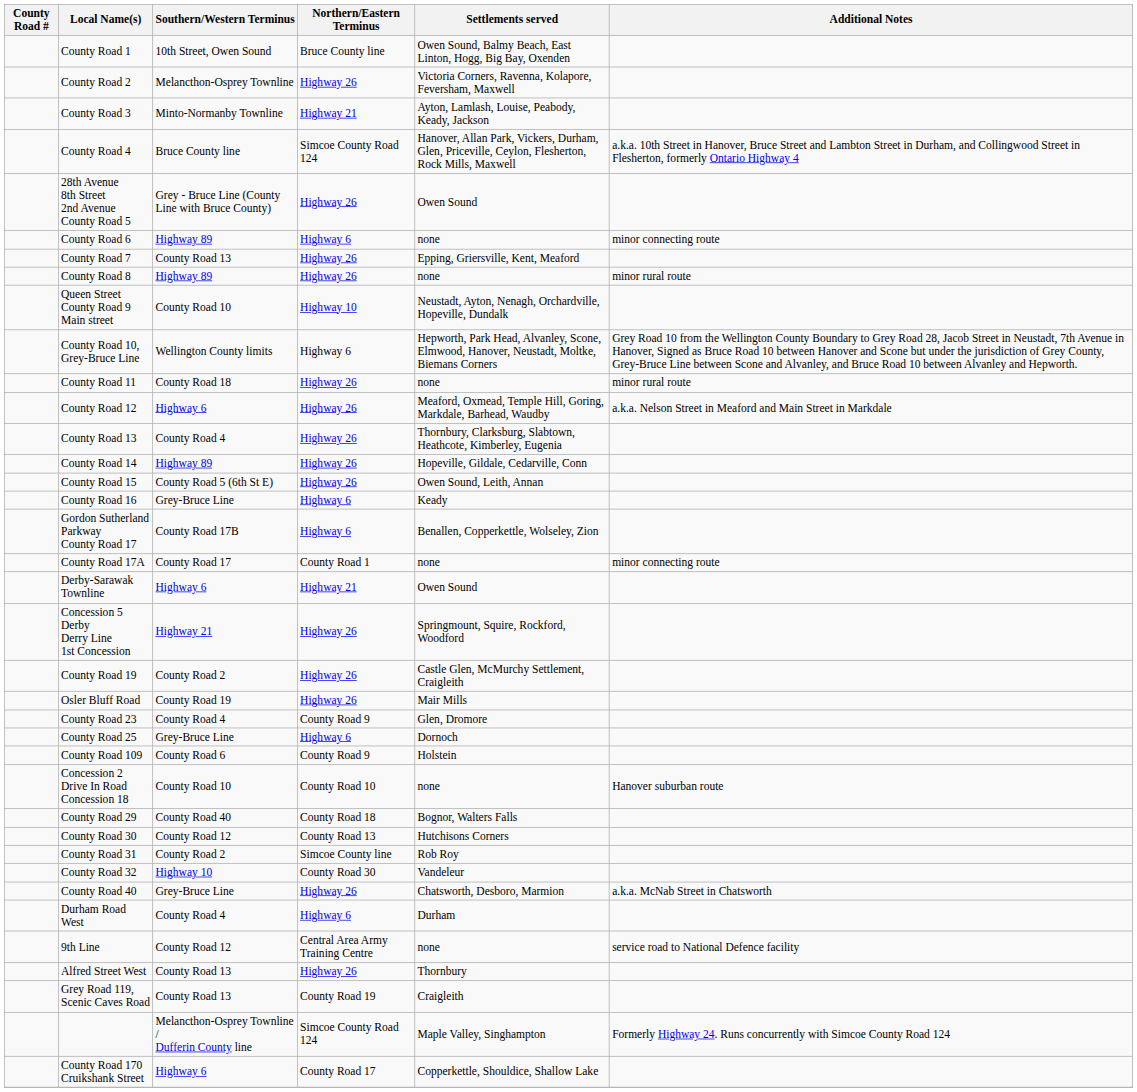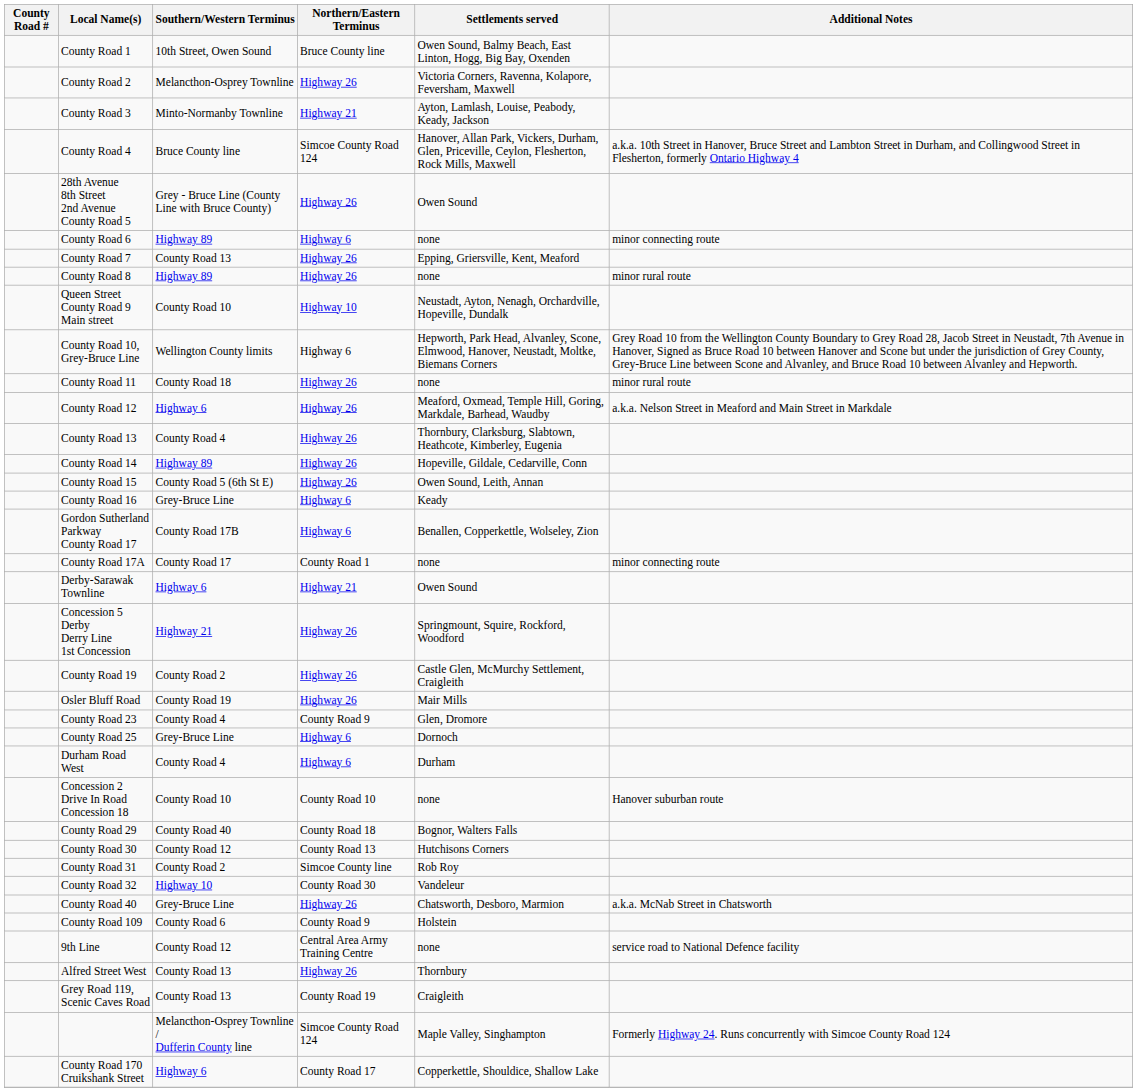rows swapped: Durham Road West <-> County Road 109
